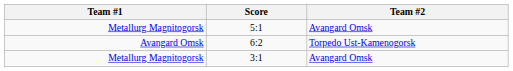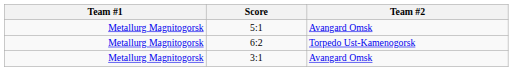6:2 | Team #1: Avangard Omsk -> Metallurg Magnitogorsk
